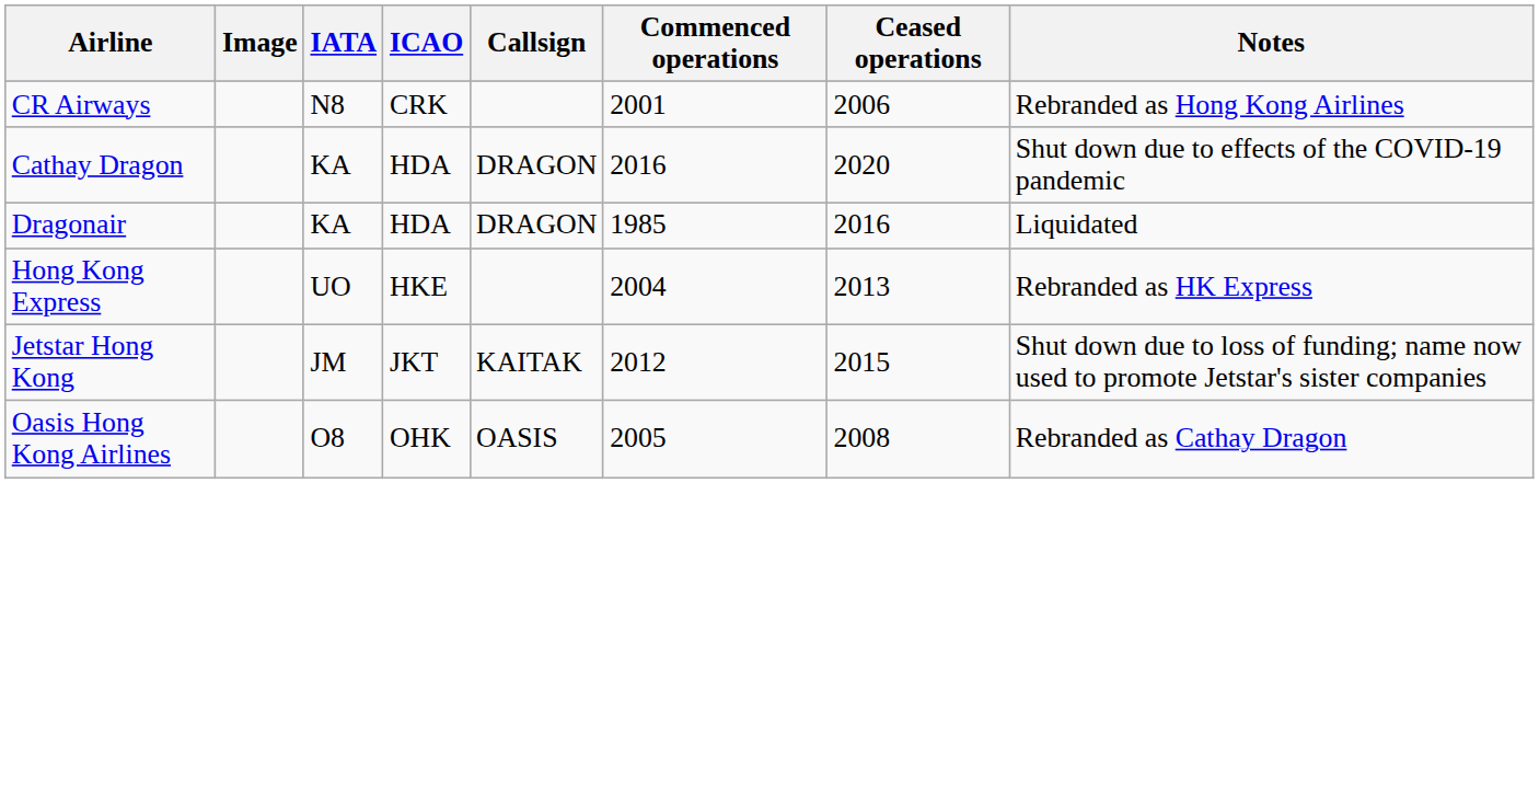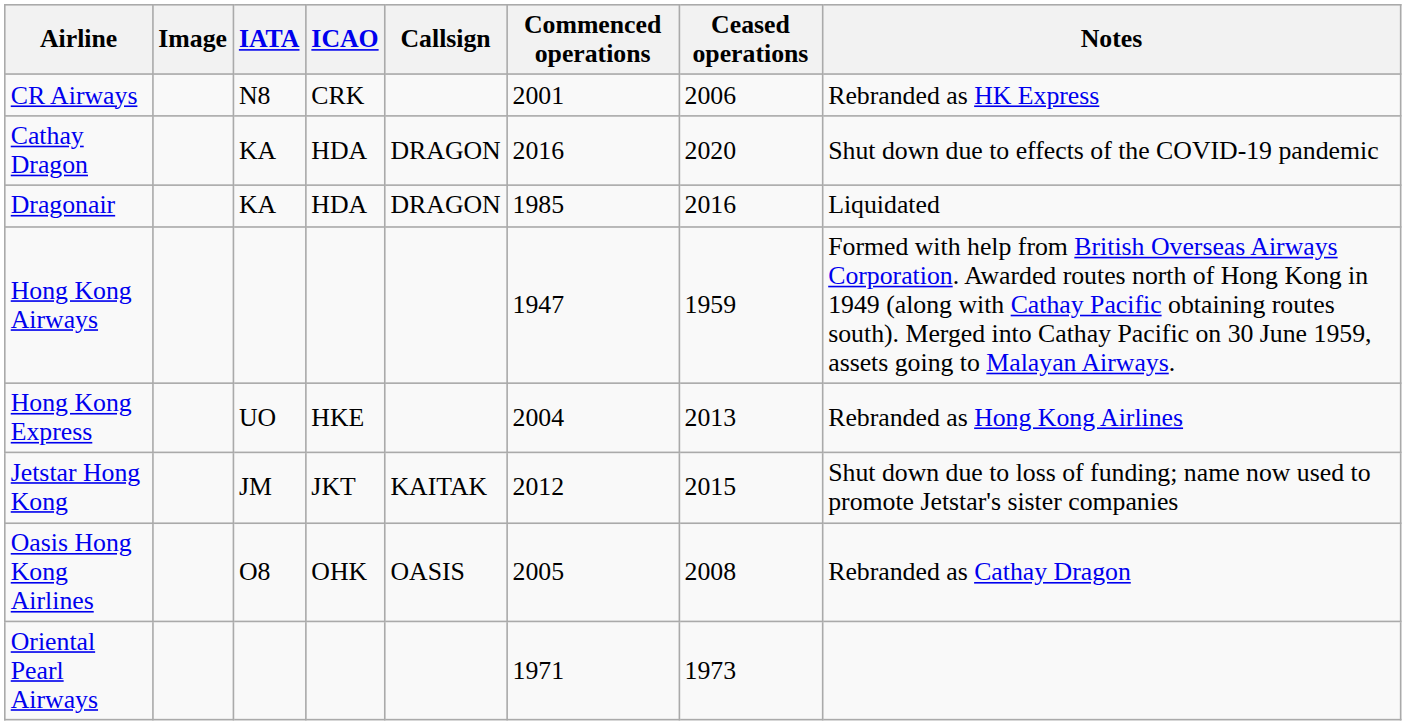CR Airways | Notes: Rebranded as Hong Kong Airlines -> Rebranded as HK Express
+ row: Hong Kong Airways | 1947 | 1959 | Formed with help from British Overseas Airways Corporation. Awarded routes north of Hong Kong in 1949 (along with Cathay Pacific obtaining routes south). Merged into Cathay Pacific on 30 June 1959, assets going to Malayan Airways.
Hong Kong Express | Notes: Rebranded as HK Express -> Rebranded as Hong Kong Airlines
+ row: Oriental Pearl Airways | 1971 | 1973
